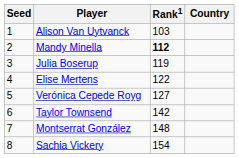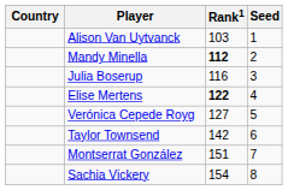columns swapped: Country <-> Seed
Julia Boserup | Rank1: 119 -> 116
Elise Mertens | Rank1: normal -> bold
Montserrat González | Rank1: 148 -> 151
